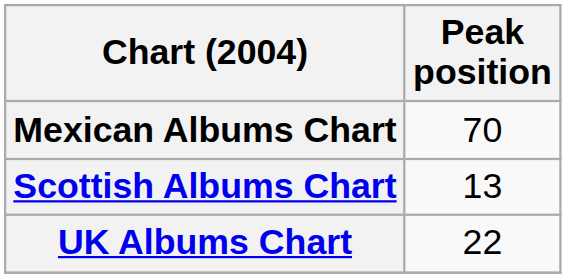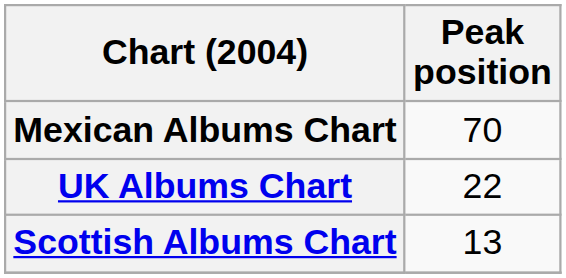rows swapped: Scottish Albums Chart <-> UK Albums Chart
